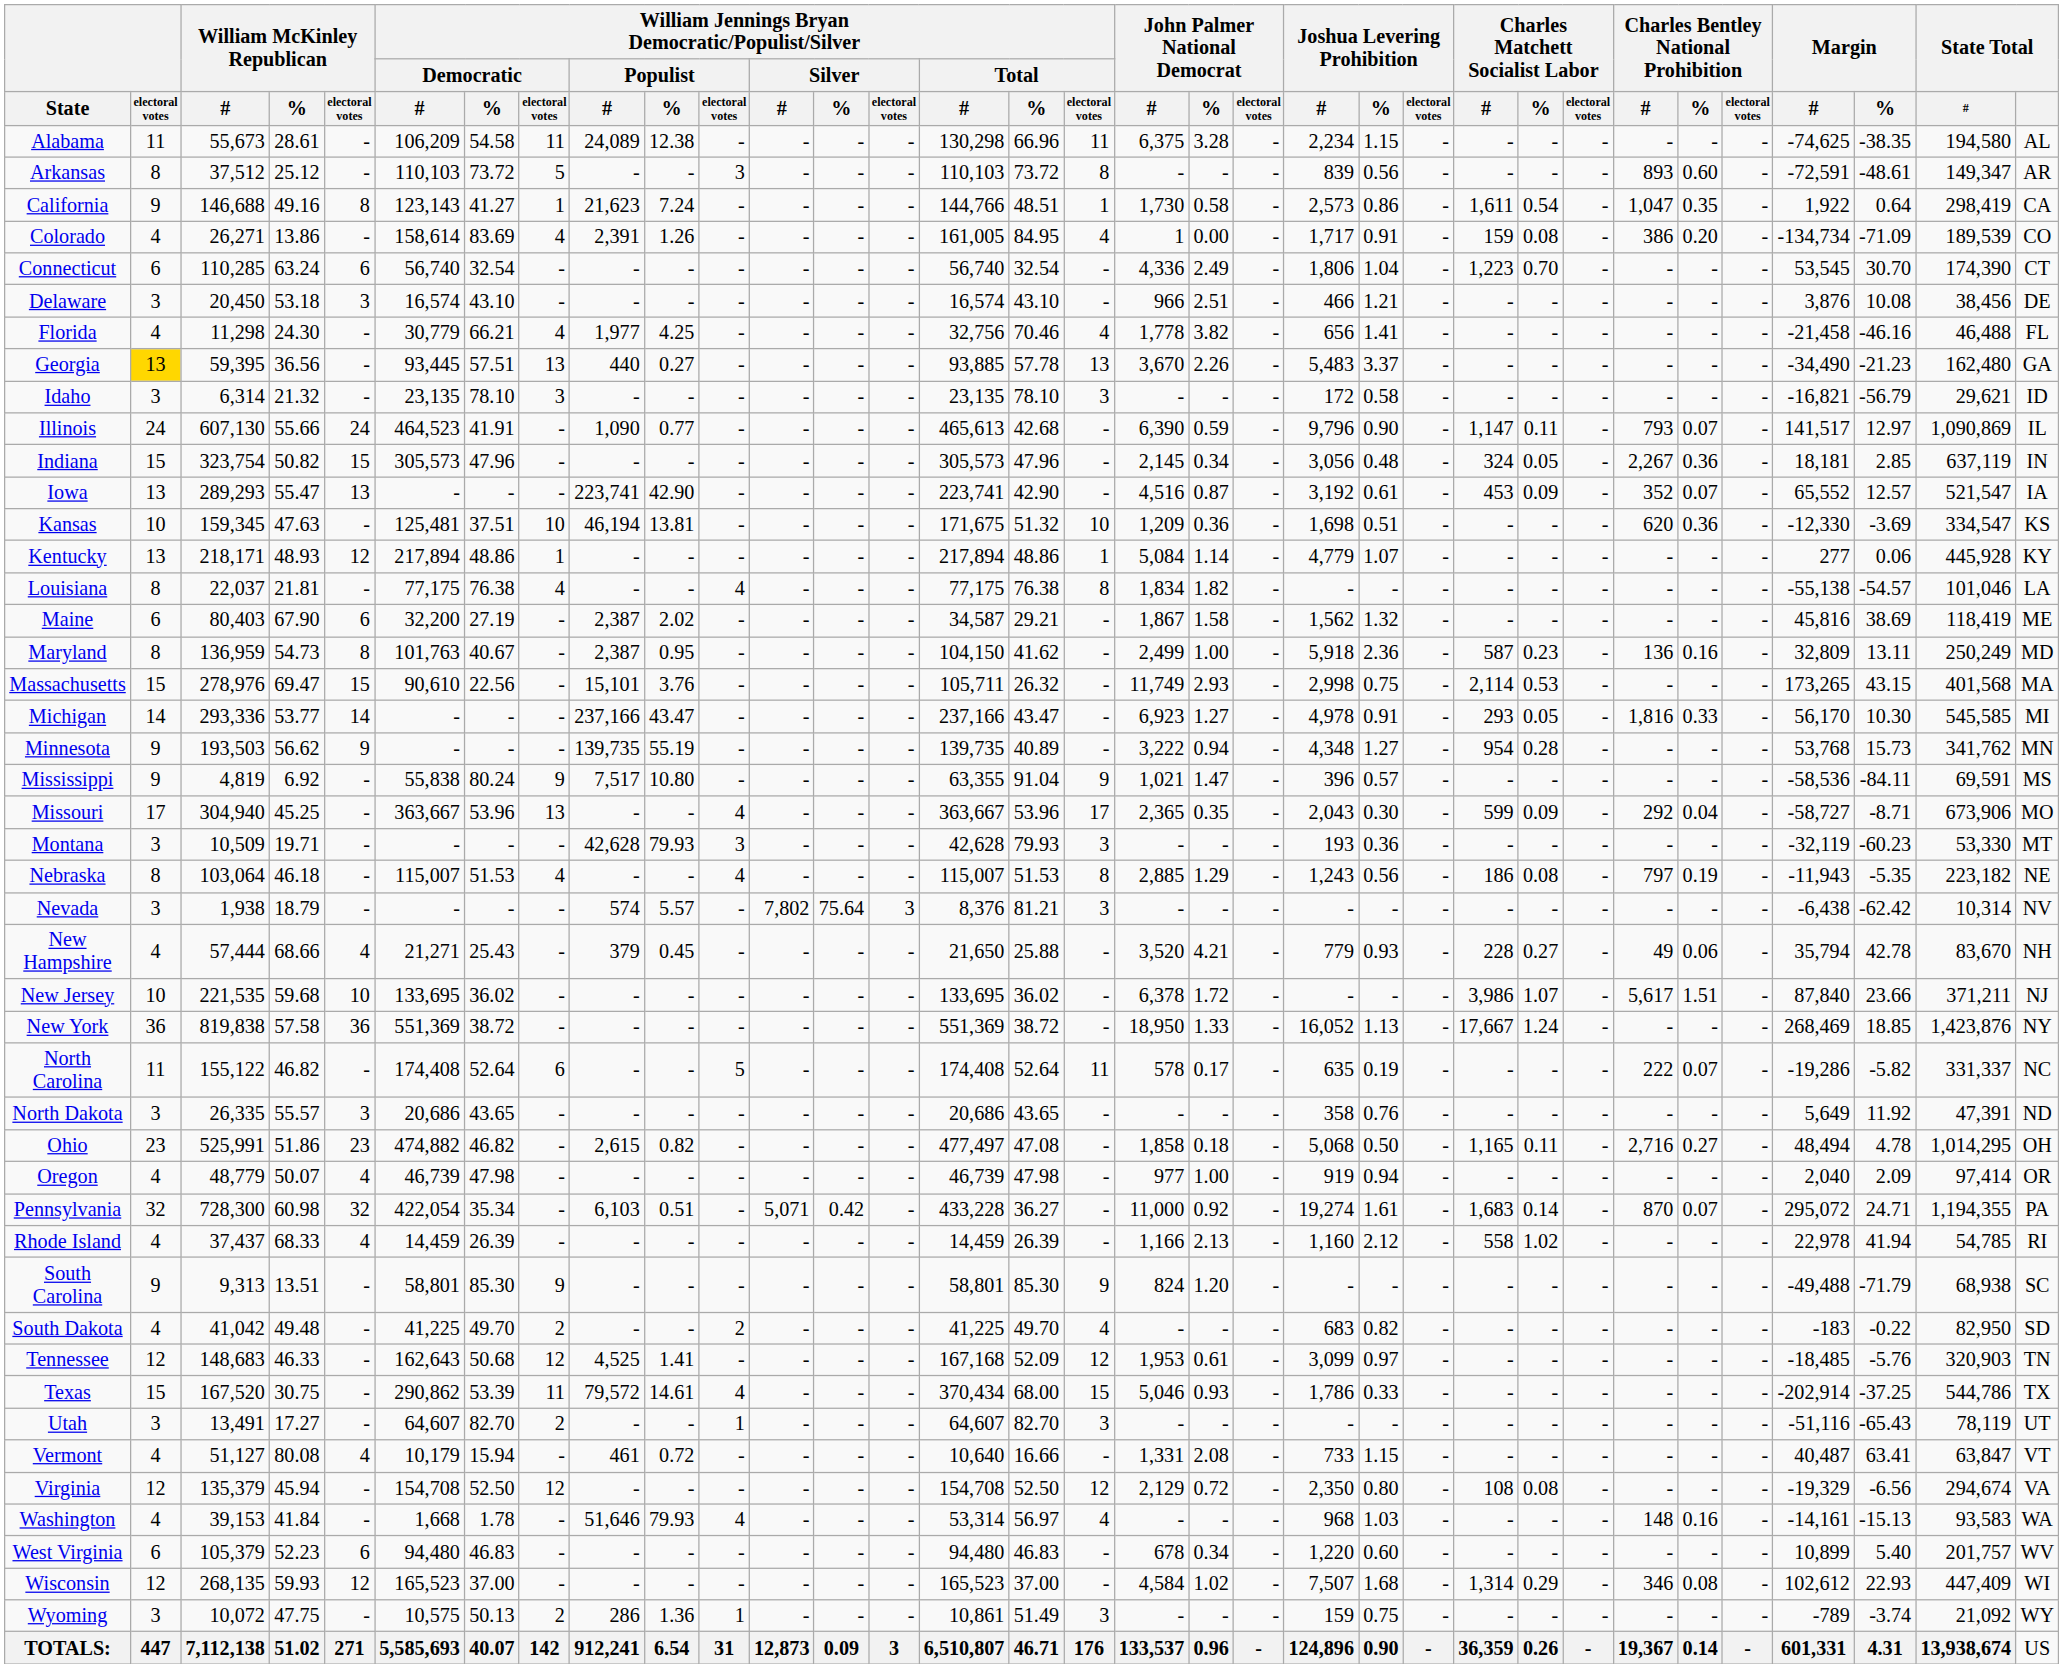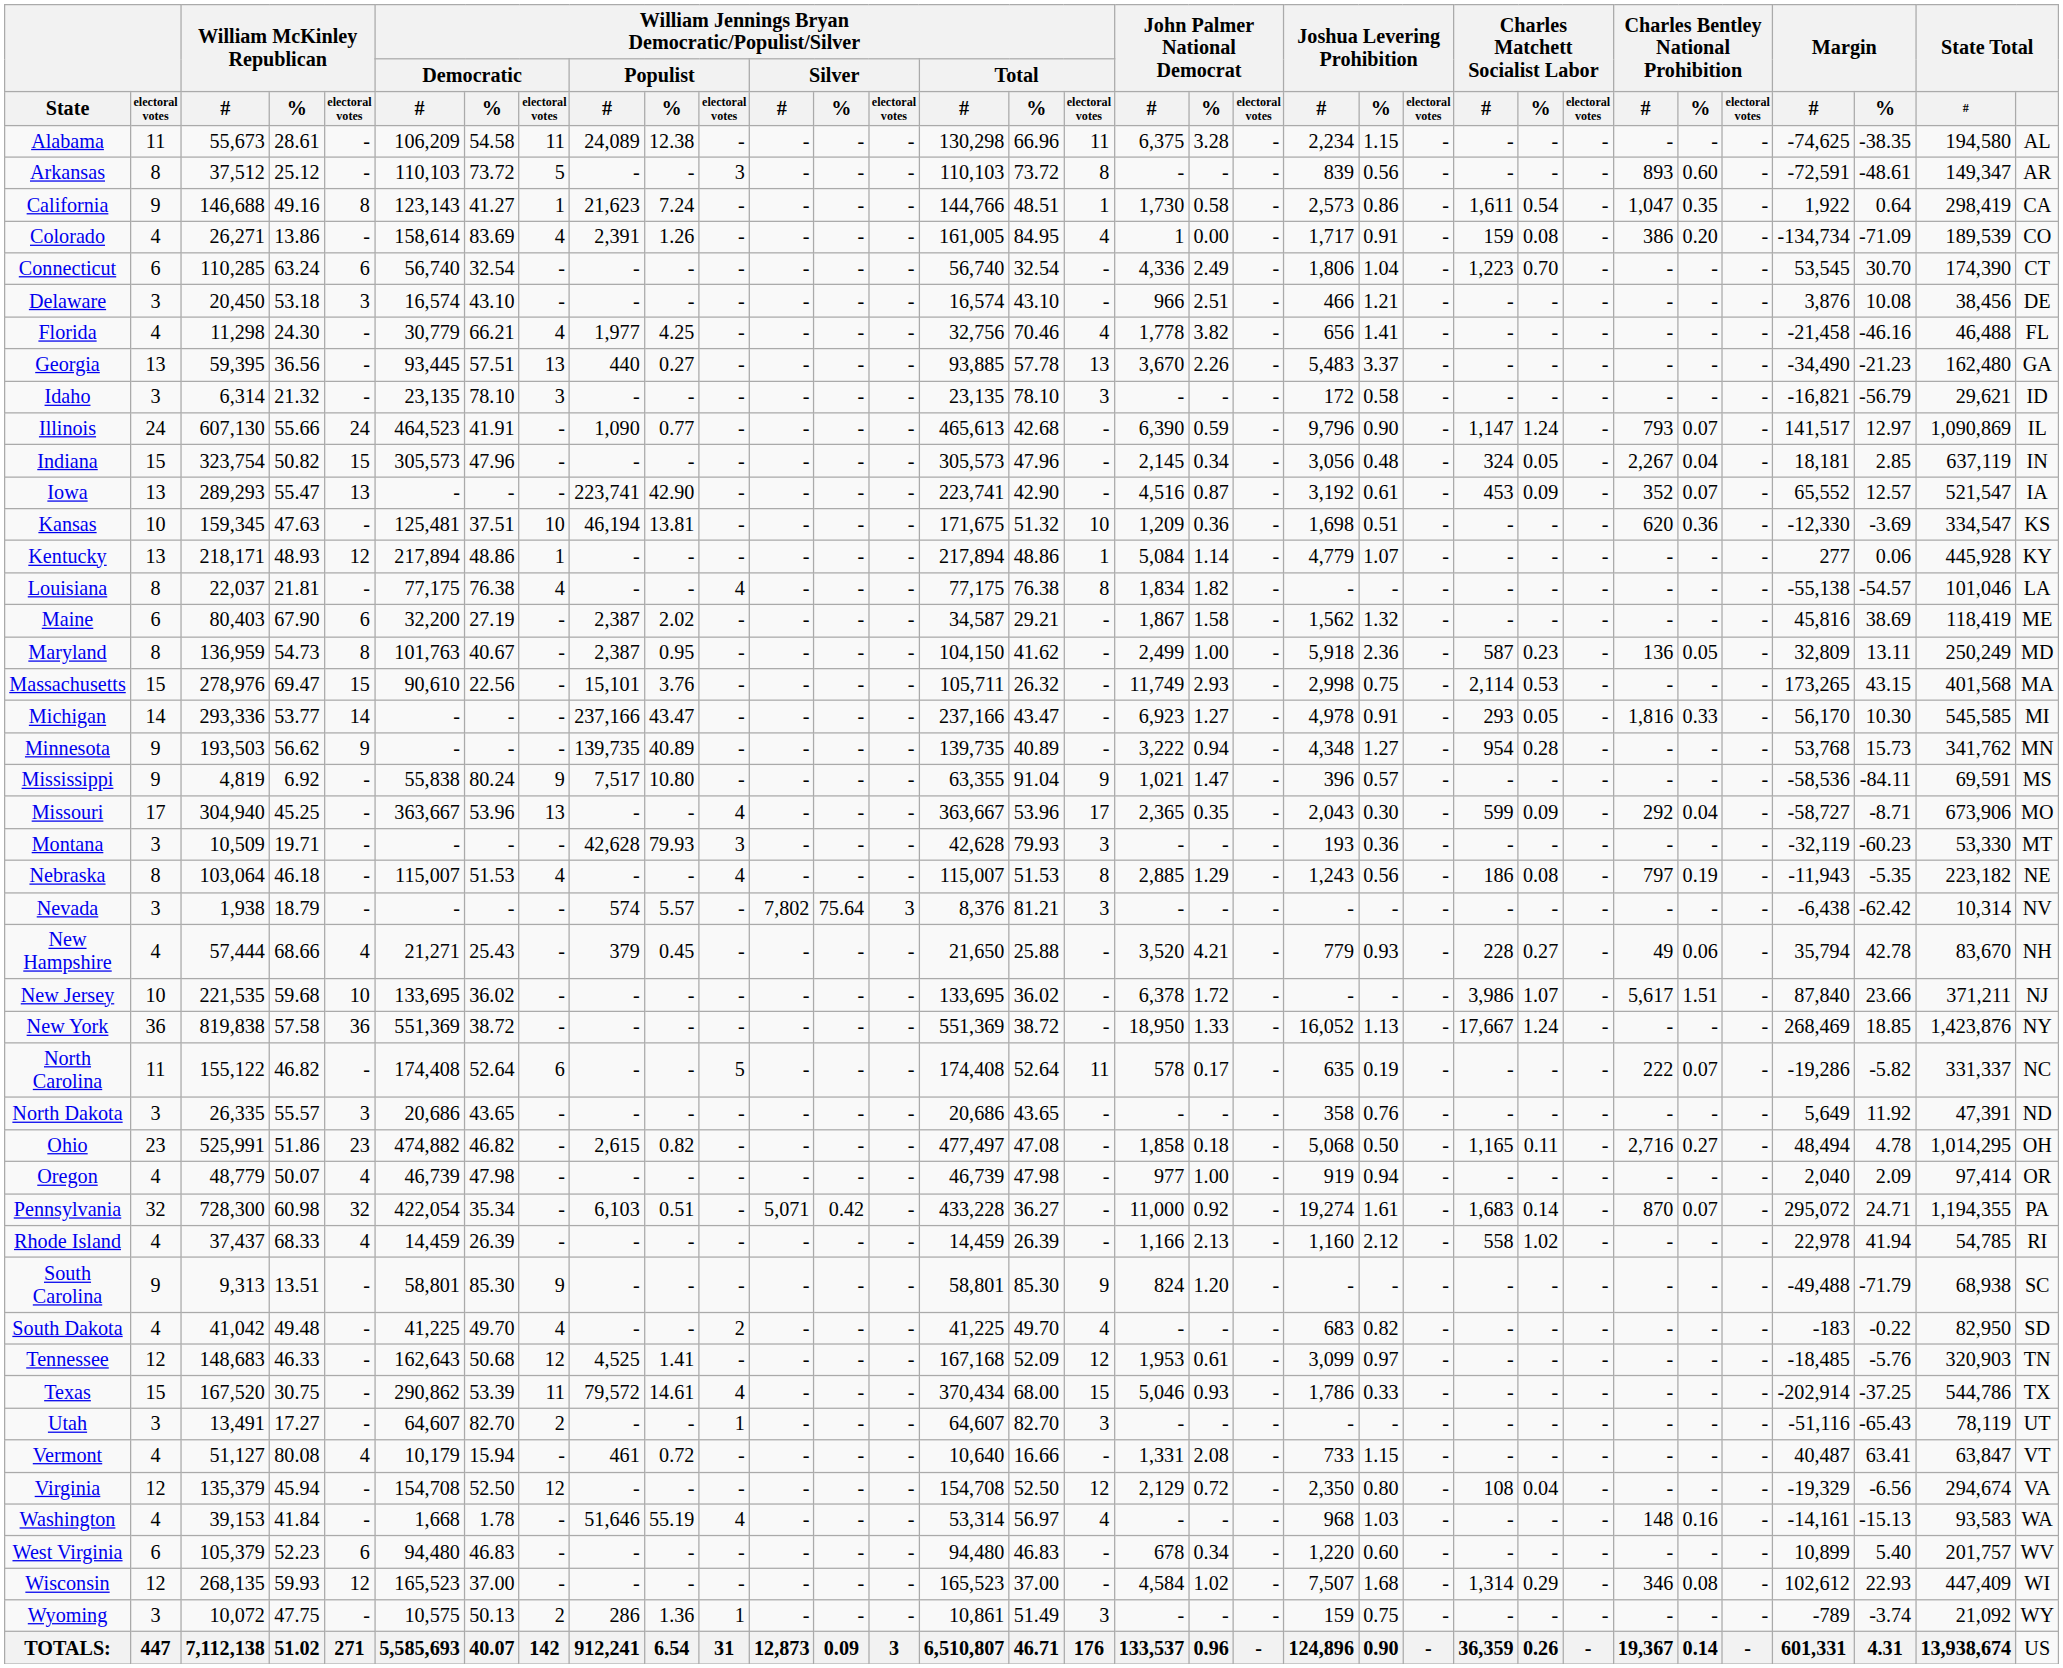Georgia | electoral votes: gold background -> no background
Illinois | Charles Matchett Socialist Labor / %: 0.11 -> 1.24
Indiana | Charles Bentley National Prohibition / %: 0.36 -> 0.04
Maryland | Charles Bentley National Prohibition / %: 0.16 -> 0.05
Minnesota | column 10: 55.19 -> 40.89
South Dakota | column 8: 2 -> 4
Virginia | Charles Matchett Socialist Labor / %: 0.08 -> 0.04
Washington | column 10: 79.93 -> 55.19
